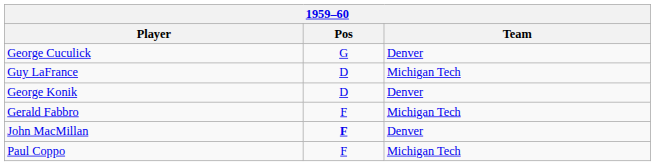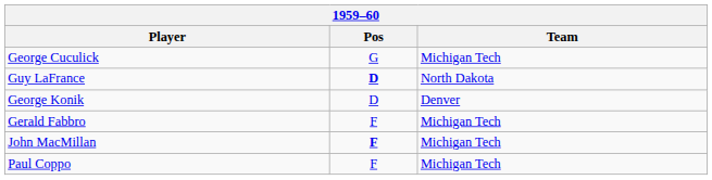George Cuculick | Team: Denver -> Michigan Tech
Guy LaFrance | Pos: normal -> bold
Guy LaFrance | Team: Michigan Tech -> North Dakota
John MacMillan | Team: Denver -> Michigan Tech
